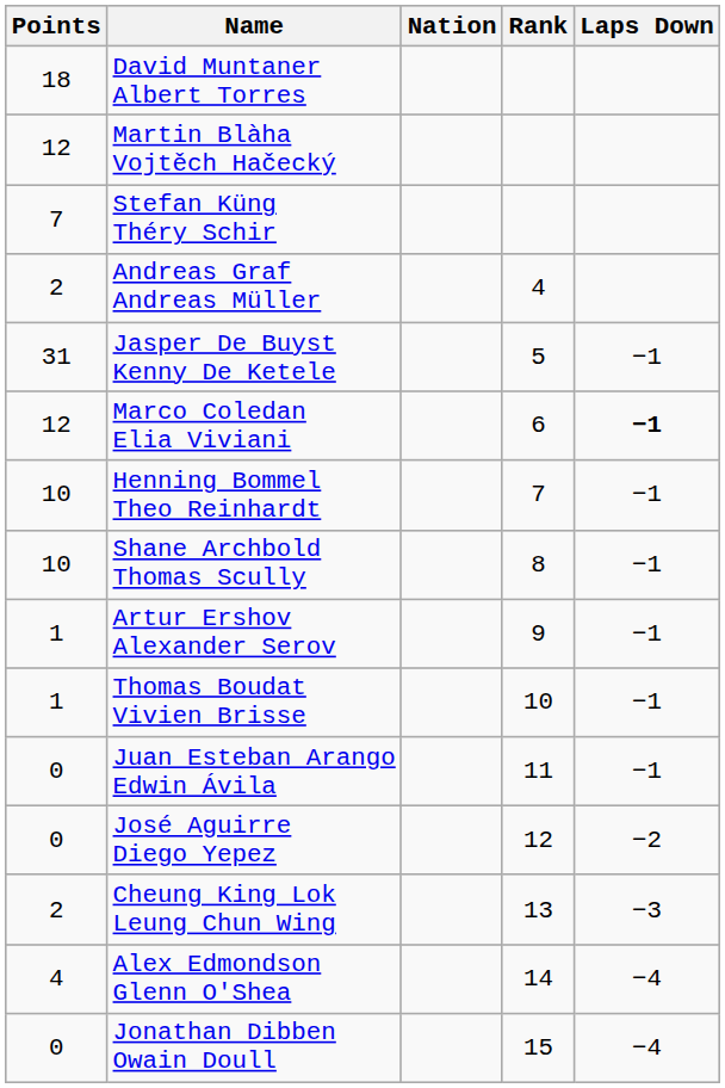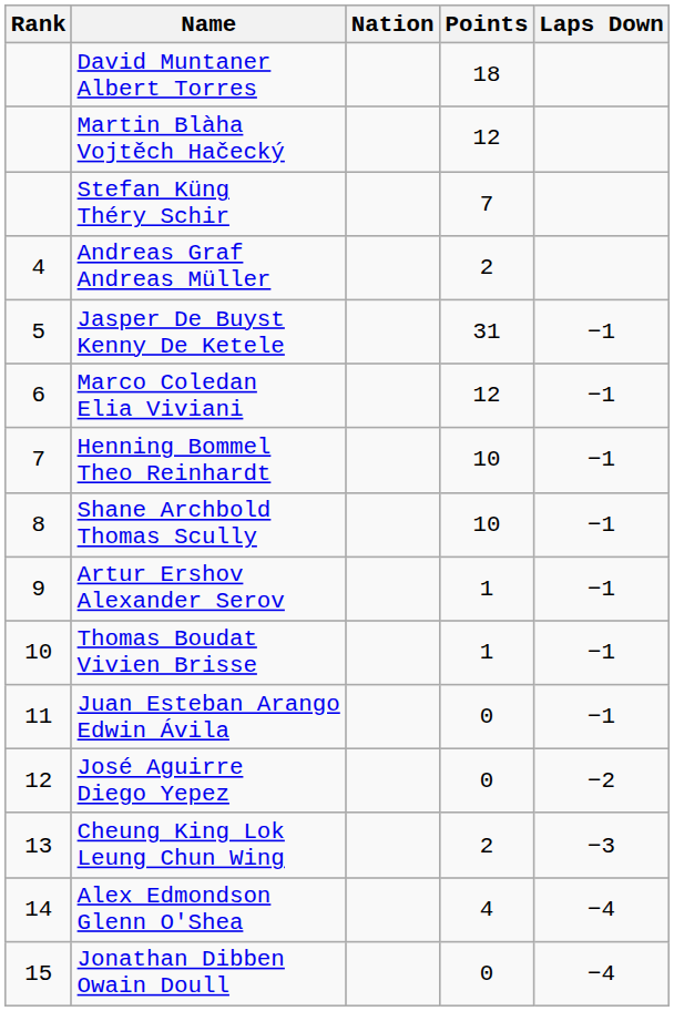columns swapped: Rank <-> Points
Marco Coledan Elia Viviani | Laps Down: bold -> normal
